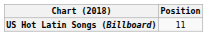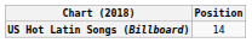US Hot Latin Songs (Billboard) | Position: 11 -> 14
